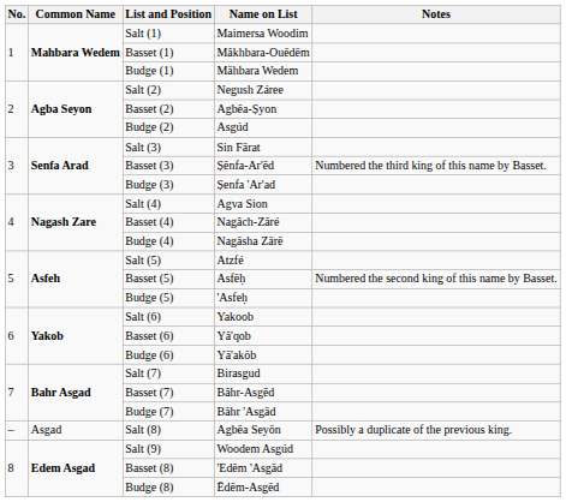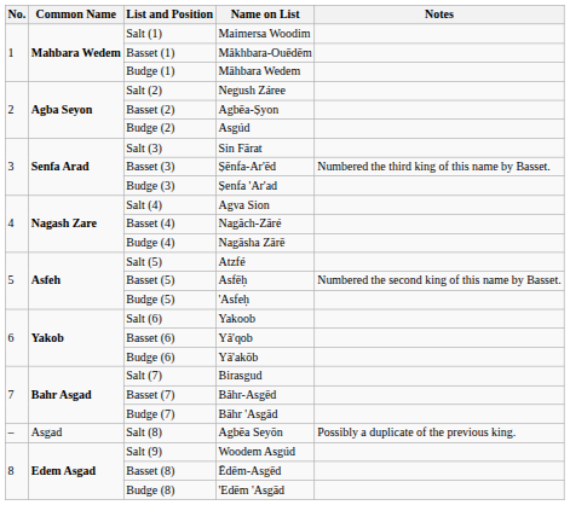Basset (8) | Name on List: 'Edēm 'Asgād -> Ēdēm-Asgēd
Budge (8) | Name on List: Ēdēm-Asgēd -> 'Edēm 'Asgād
